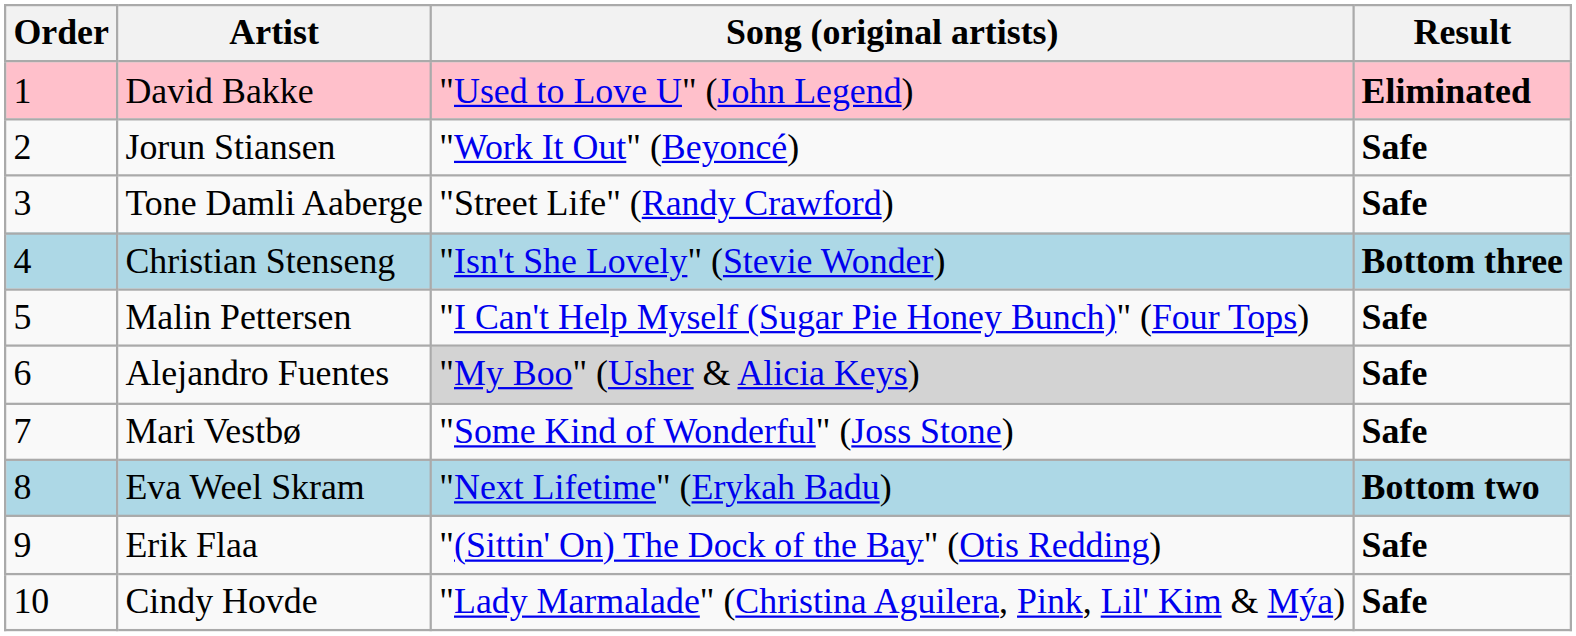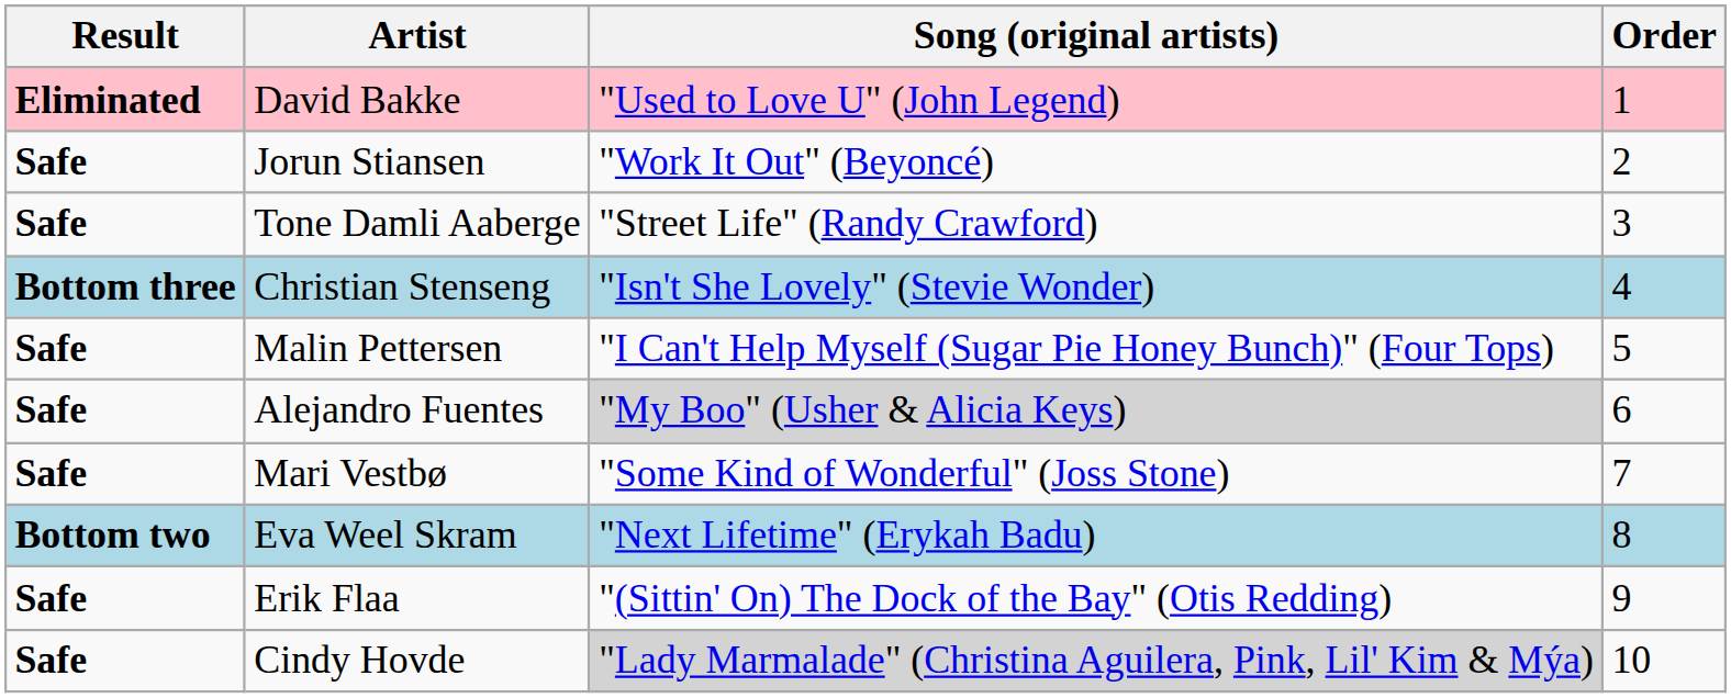columns swapped: Order <-> Result
Cindy Hovde | Song (original artists): no background -> lightgrey background
